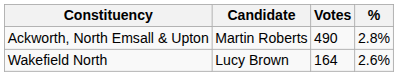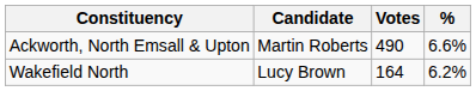Ackworth, North Emsall & Upton | %: 2.8% -> 6.6%
Wakefield North | %: 2.6% -> 6.2%
